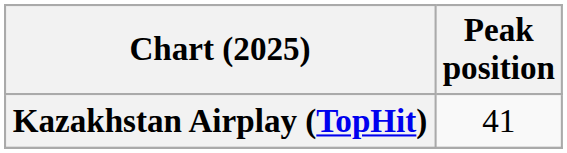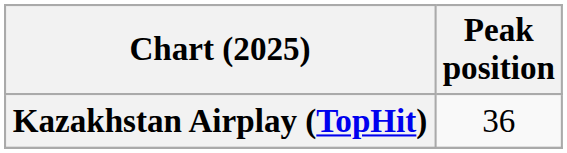Kazakhstan Airplay (TopHit) | Peak position: 41 -> 36
